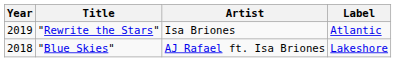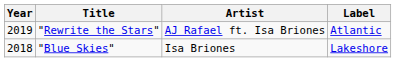"Rewrite the Stars" | Artist: Isa Briones -> AJ Rafael ft. Isa Briones
"Blue Skies" | Artist: AJ Rafael ft. Isa Briones -> Isa Briones
